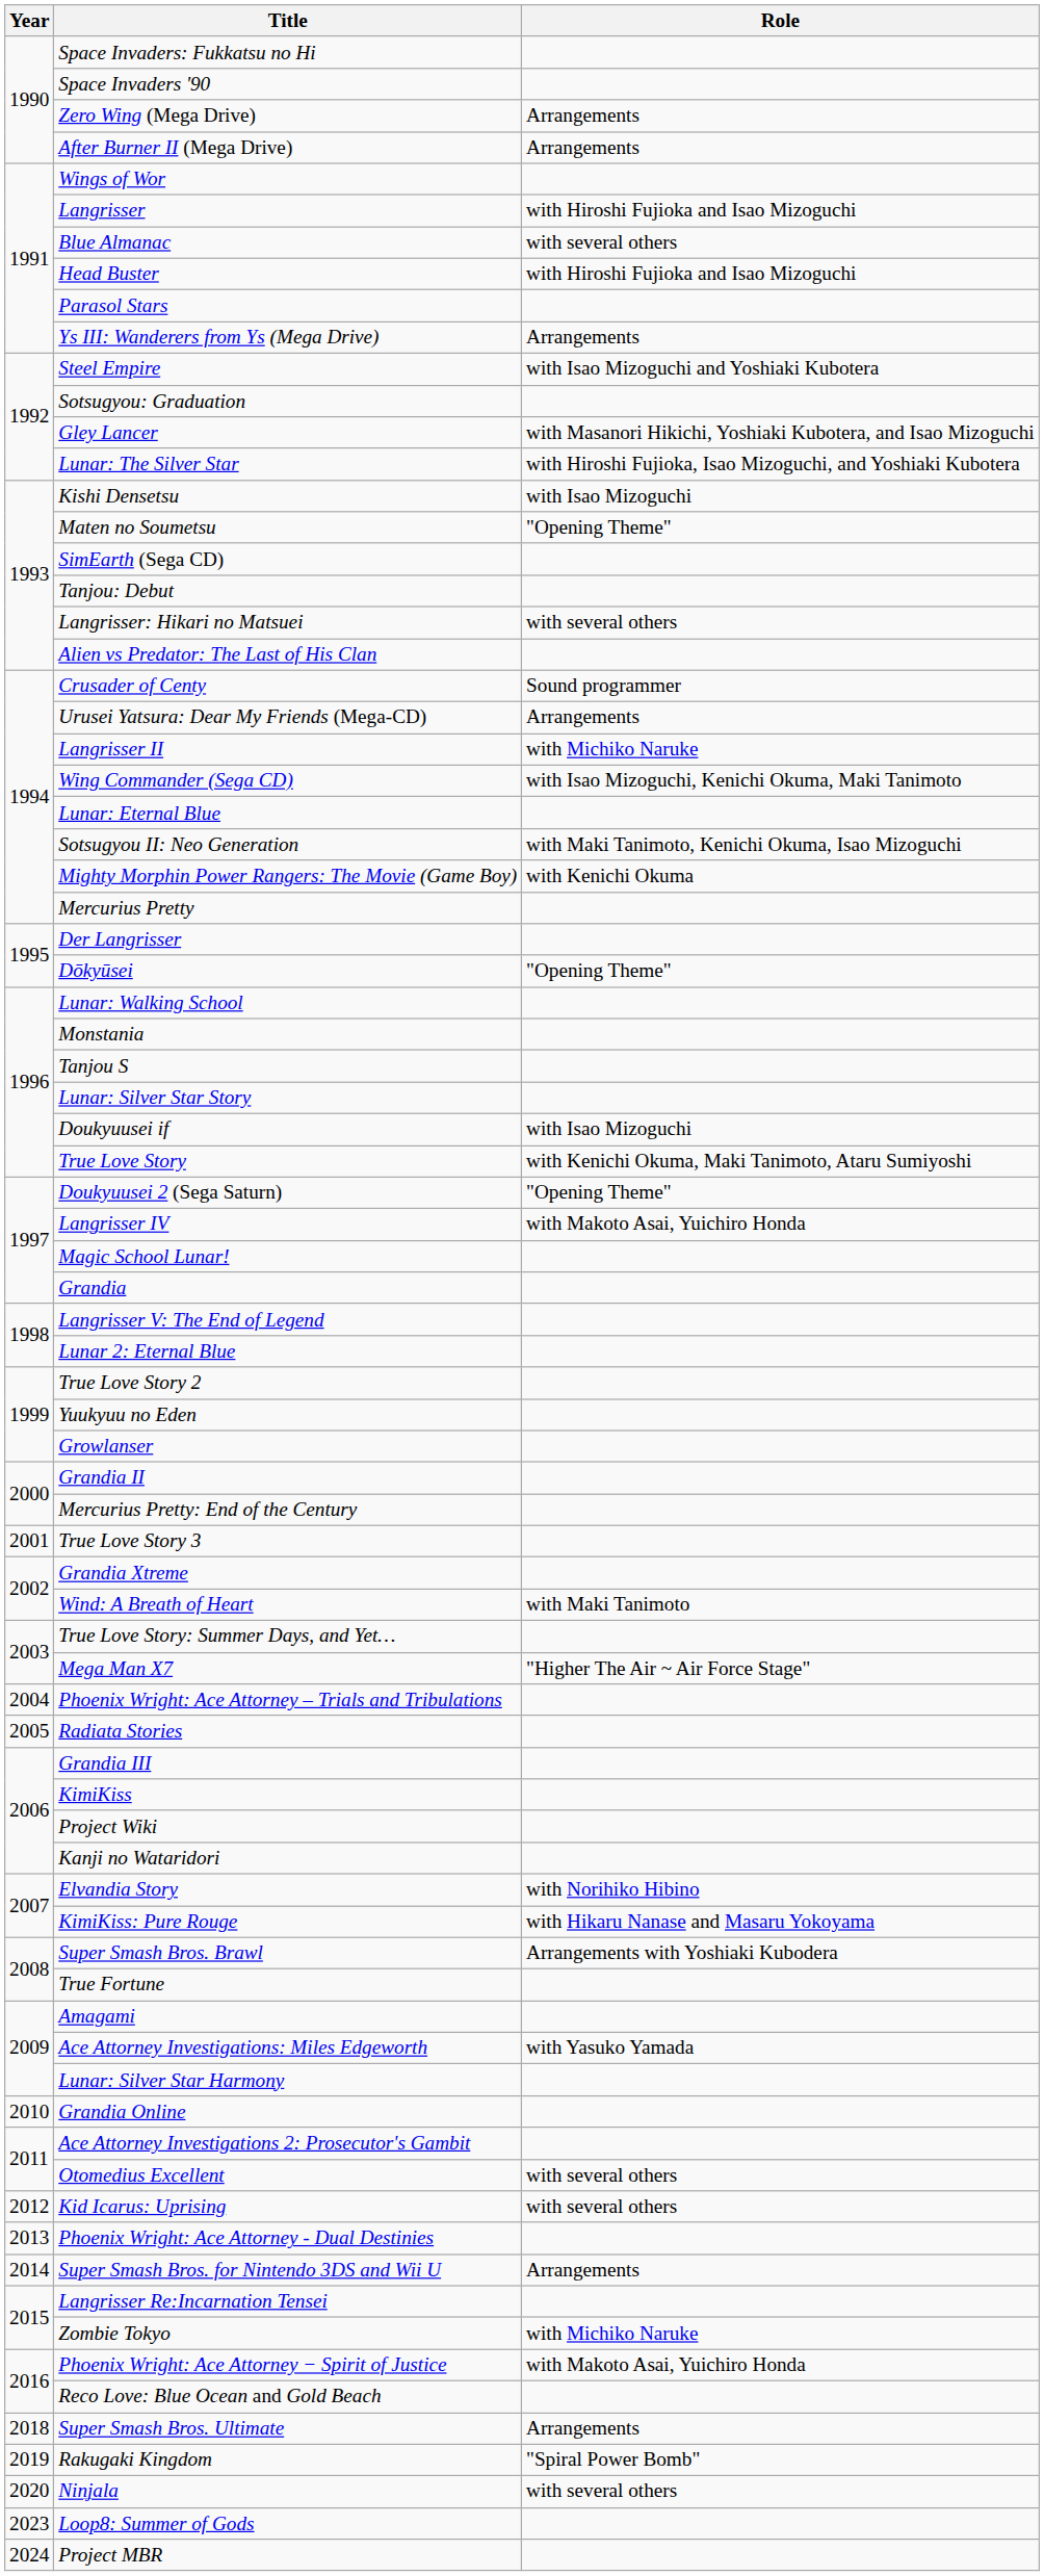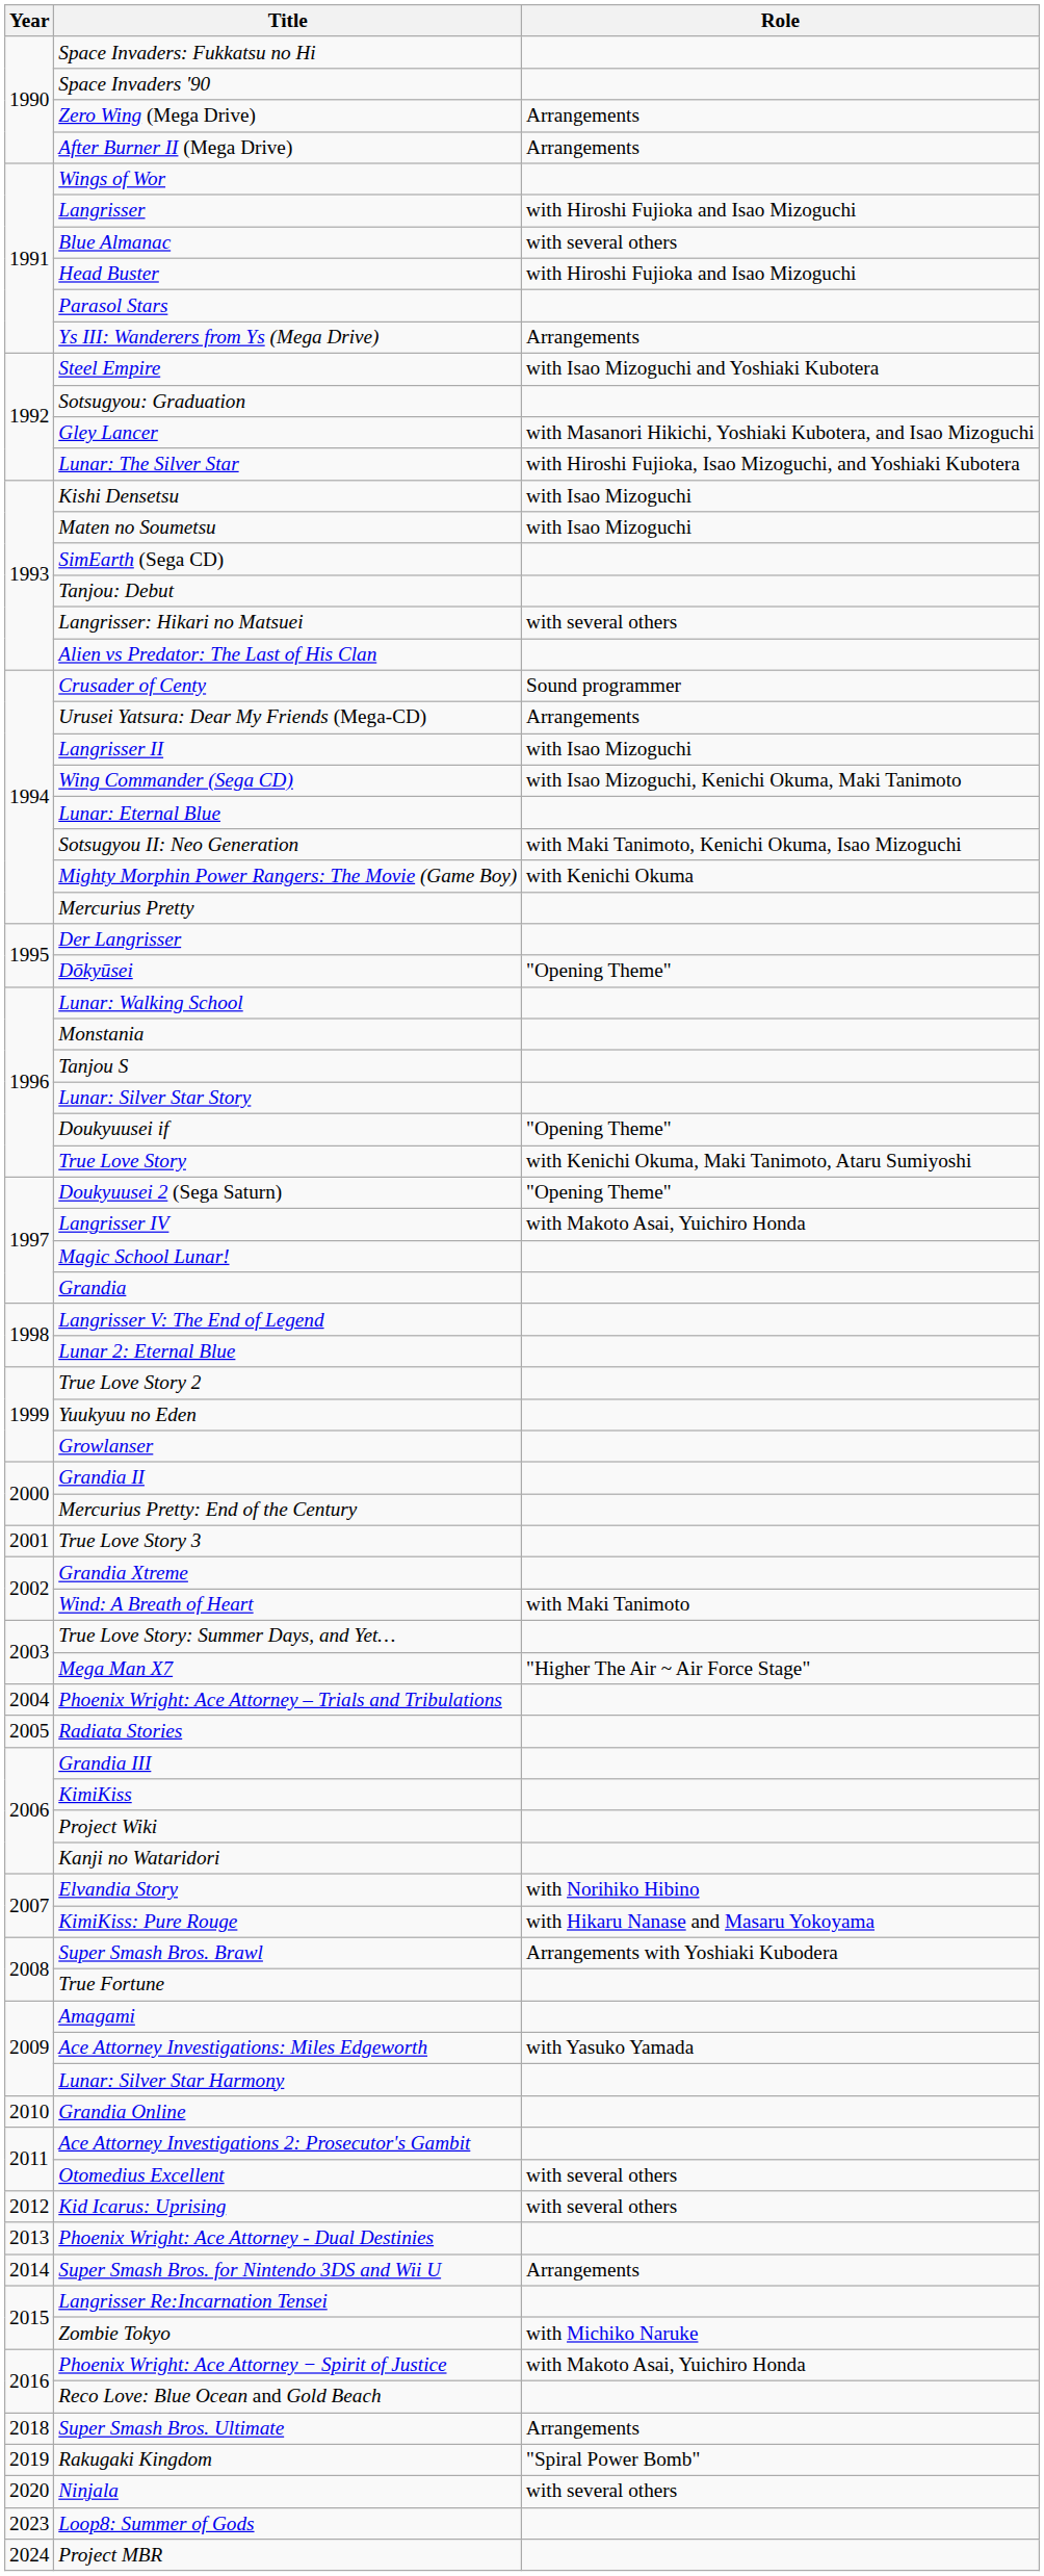Maten no Soumetsu | Role: "Opening Theme" -> with Isao Mizoguchi
Langrisser II | Role: with Michiko Naruke -> with Isao Mizoguchi
Doukyuusei if | Role: with Isao Mizoguchi -> "Opening Theme"
